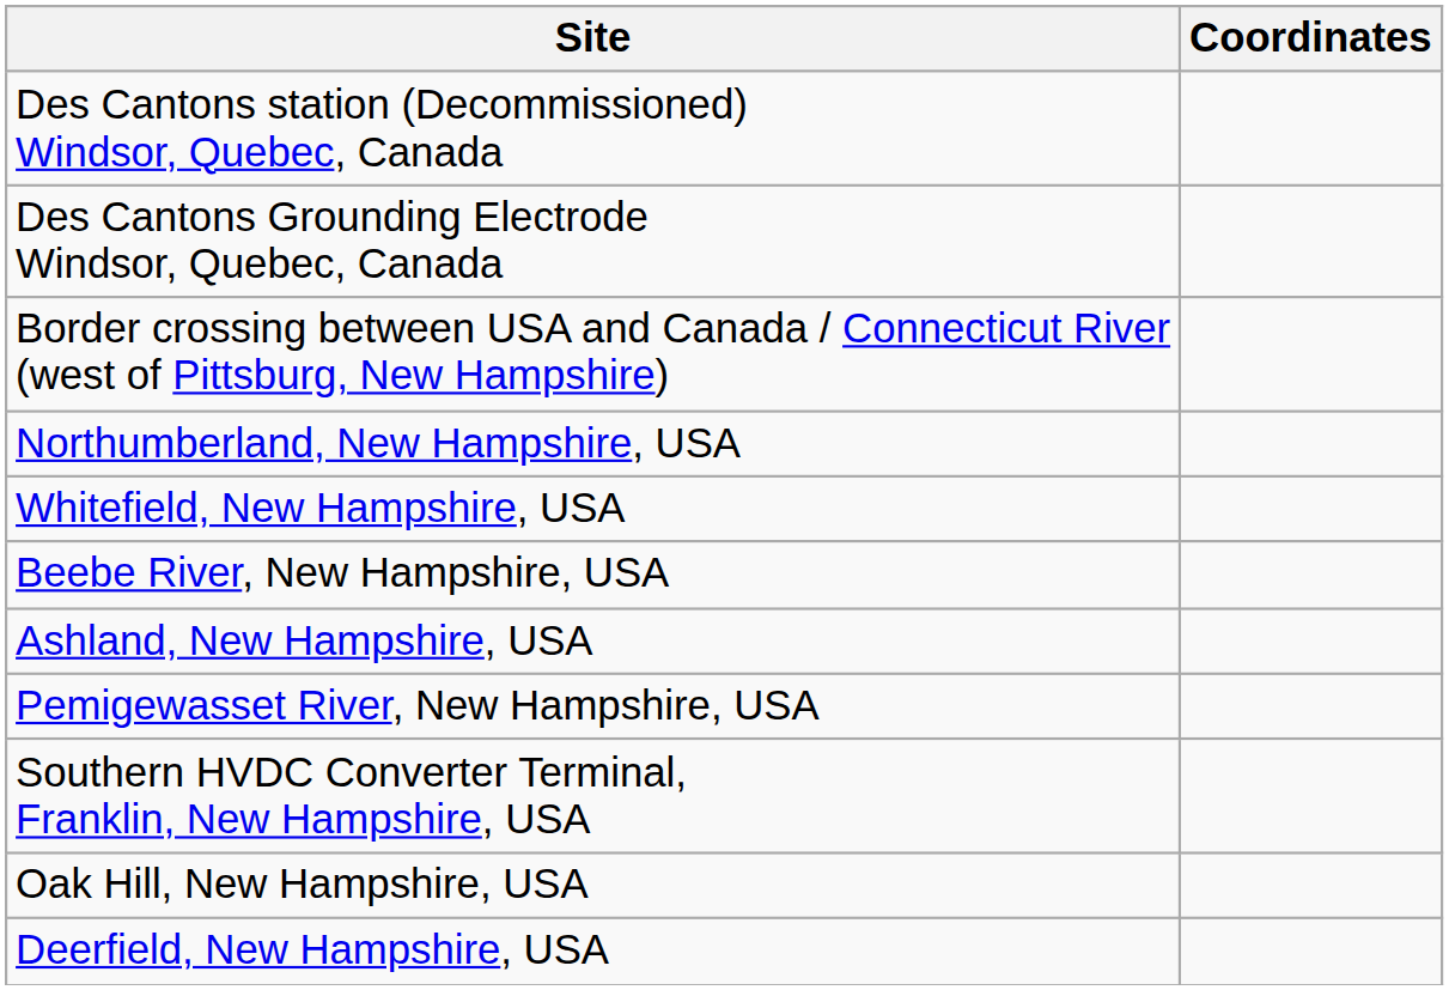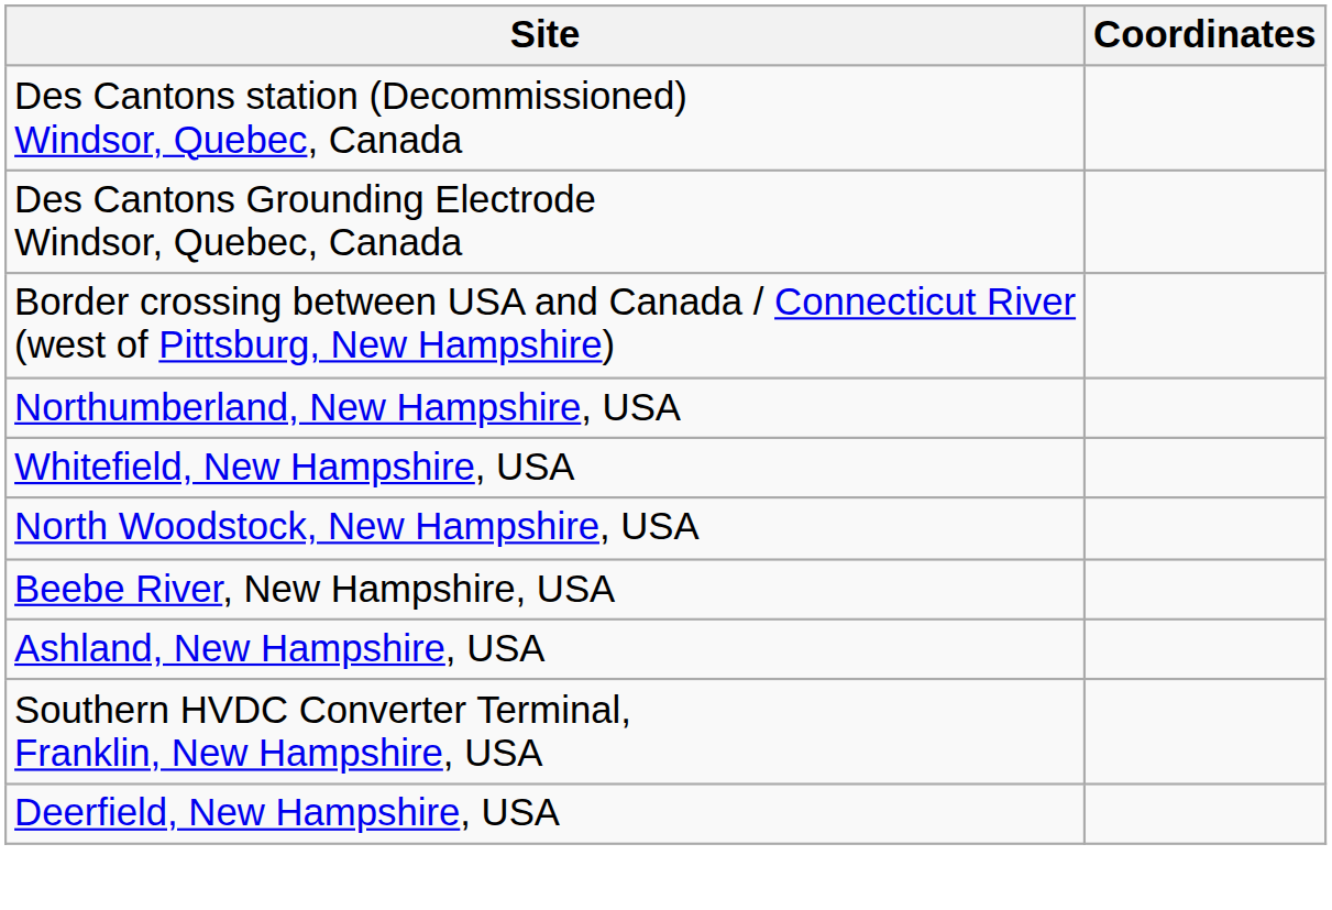+ row: North Woodstock, New Hampshire, USA
- row: Pemigewasset River, New Hampshire, USA
- row: Oak Hill, New Hampshire, USA
